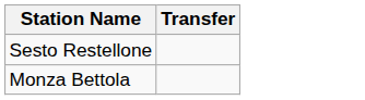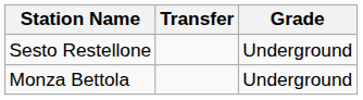+ column: Grade | Underground | Underground
